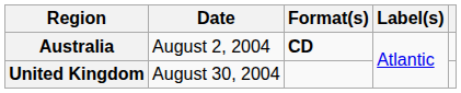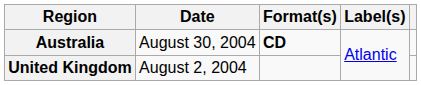Australia | Date: August 2, 2004 -> August 30, 2004
United Kingdom | Date: August 30, 2004 -> August 2, 2004
